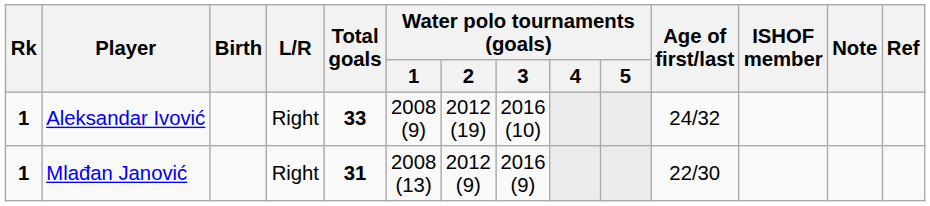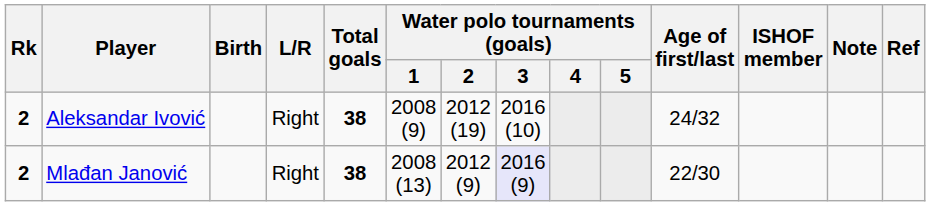Aleksandar Ivović | Rk: 1 -> 2
Aleksandar Ivović | Total goals: 33 -> 38
Mlađan Janović | Rk: 1 -> 2
Mlađan Janović | Total goals: 31 -> 38
Mlađan Janović | Water polo tournaments (goals) / 3: no background -> lavender background
